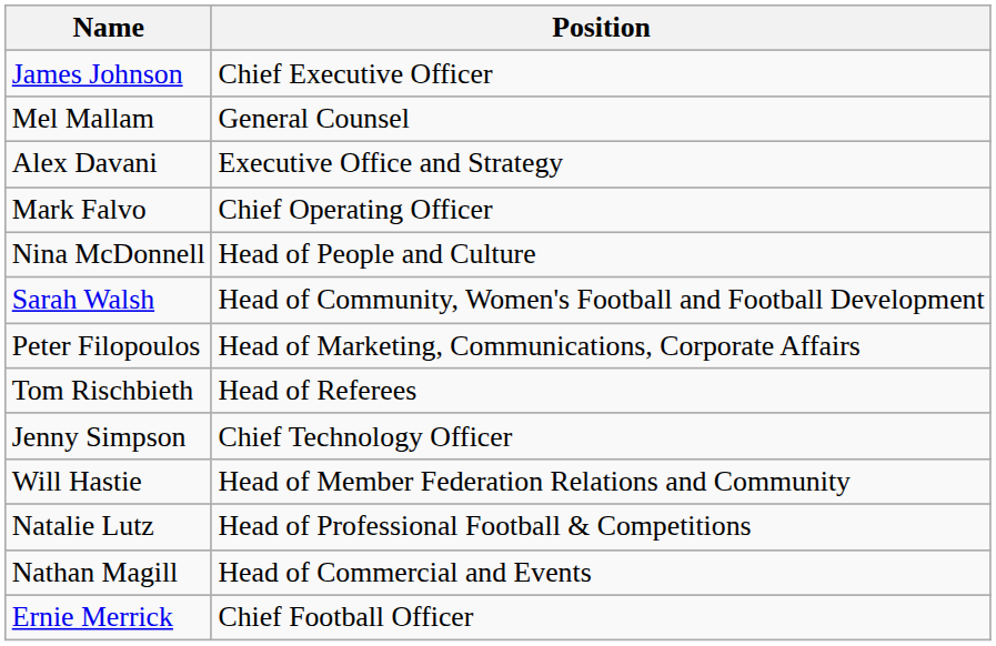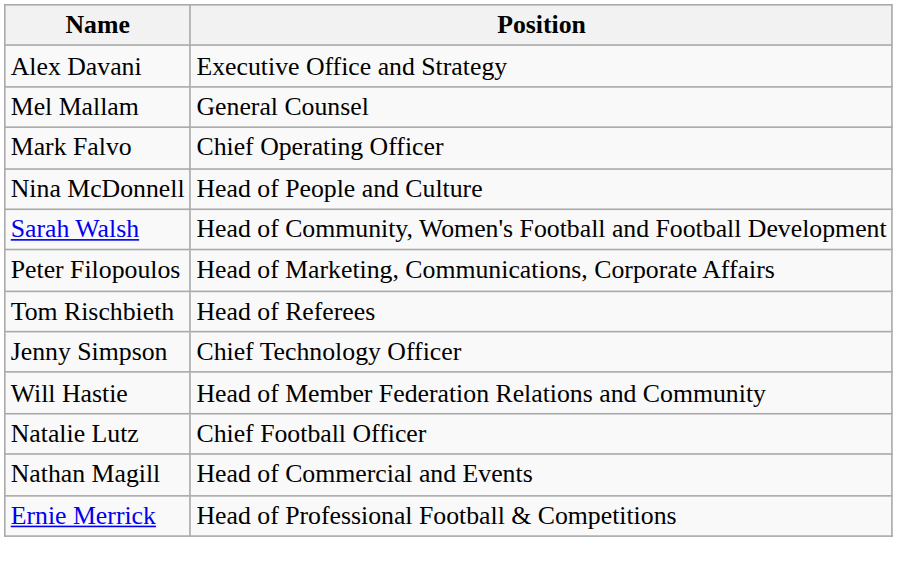- row: James Johnson | Chief Executive Officer
rows swapped: Alex Davani <-> Mel Mallam
Natalie Lutz | Position: Head of Professional Football & Competitions -> Chief Football Officer
Ernie Merrick | Position: Chief Football Officer -> Head of Professional Football & Competitions
